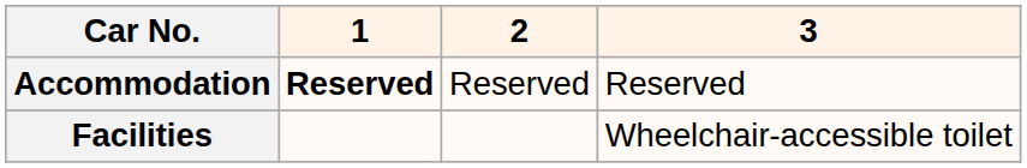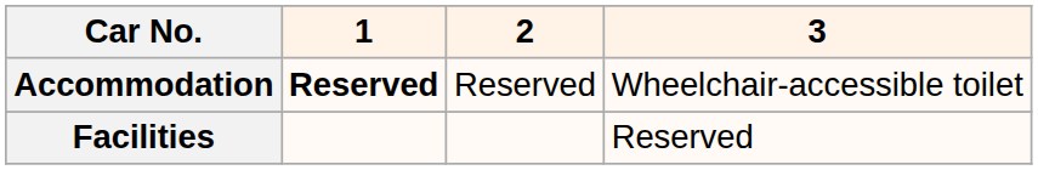Accommodation | 3: Reserved -> Wheelchair-accessible toilet
Facilities | 3: Wheelchair-accessible toilet -> Reserved
